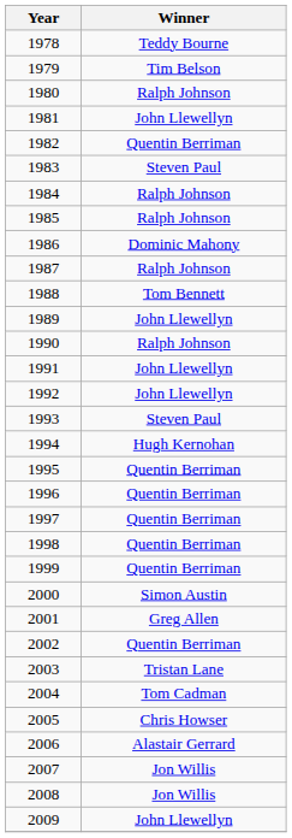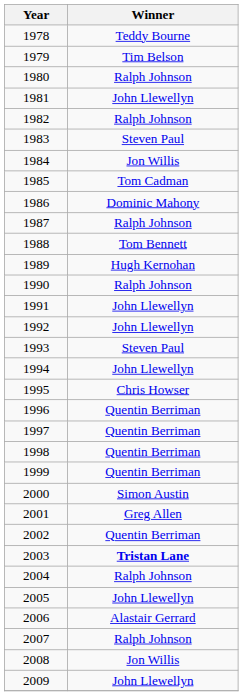1982 | Winner: Quentin Berriman -> Ralph Johnson
1984 | Winner: Ralph Johnson -> Jon Willis
1985 | Winner: Ralph Johnson -> Tom Cadman
1989 | Winner: John Llewellyn -> Hugh Kernohan
1994 | Winner: Hugh Kernohan -> John Llewellyn
1995 | Winner: Quentin Berriman -> Chris Howser
2003 | Winner: normal -> bold
2004 | Winner: Tom Cadman -> Ralph Johnson
2005 | Winner: Chris Howser -> John Llewellyn
2007 | Winner: Jon Willis -> Ralph Johnson
